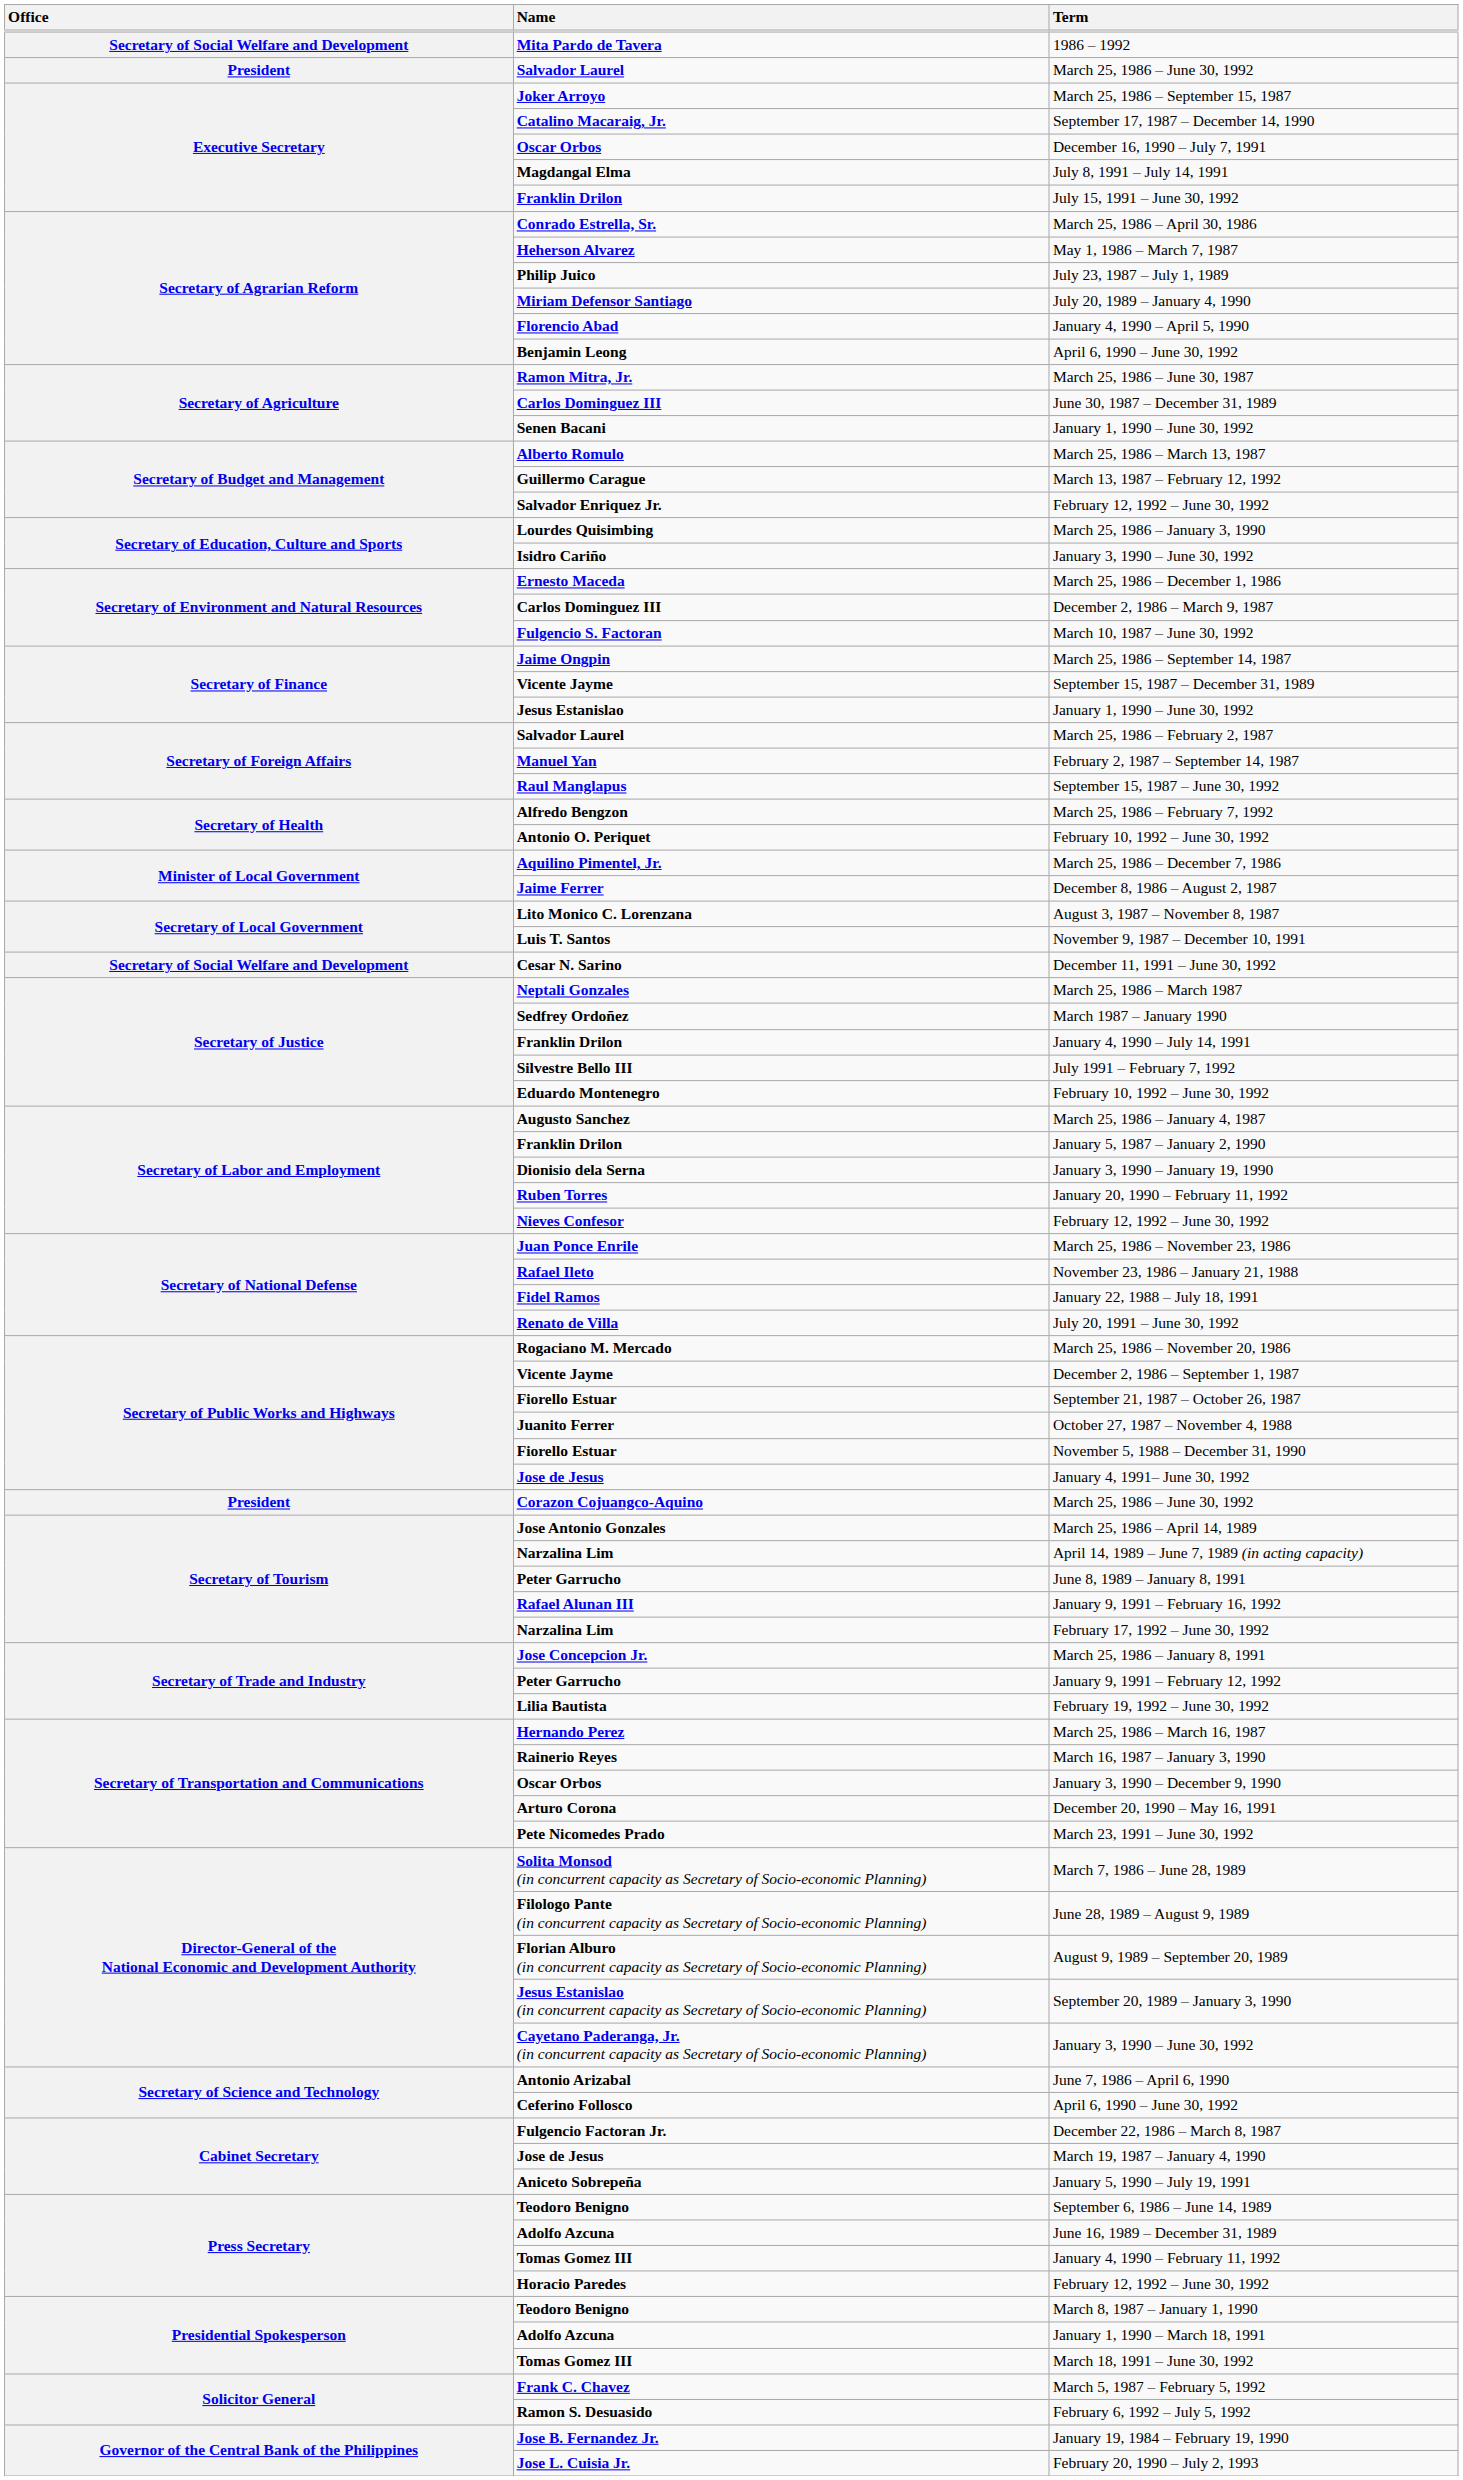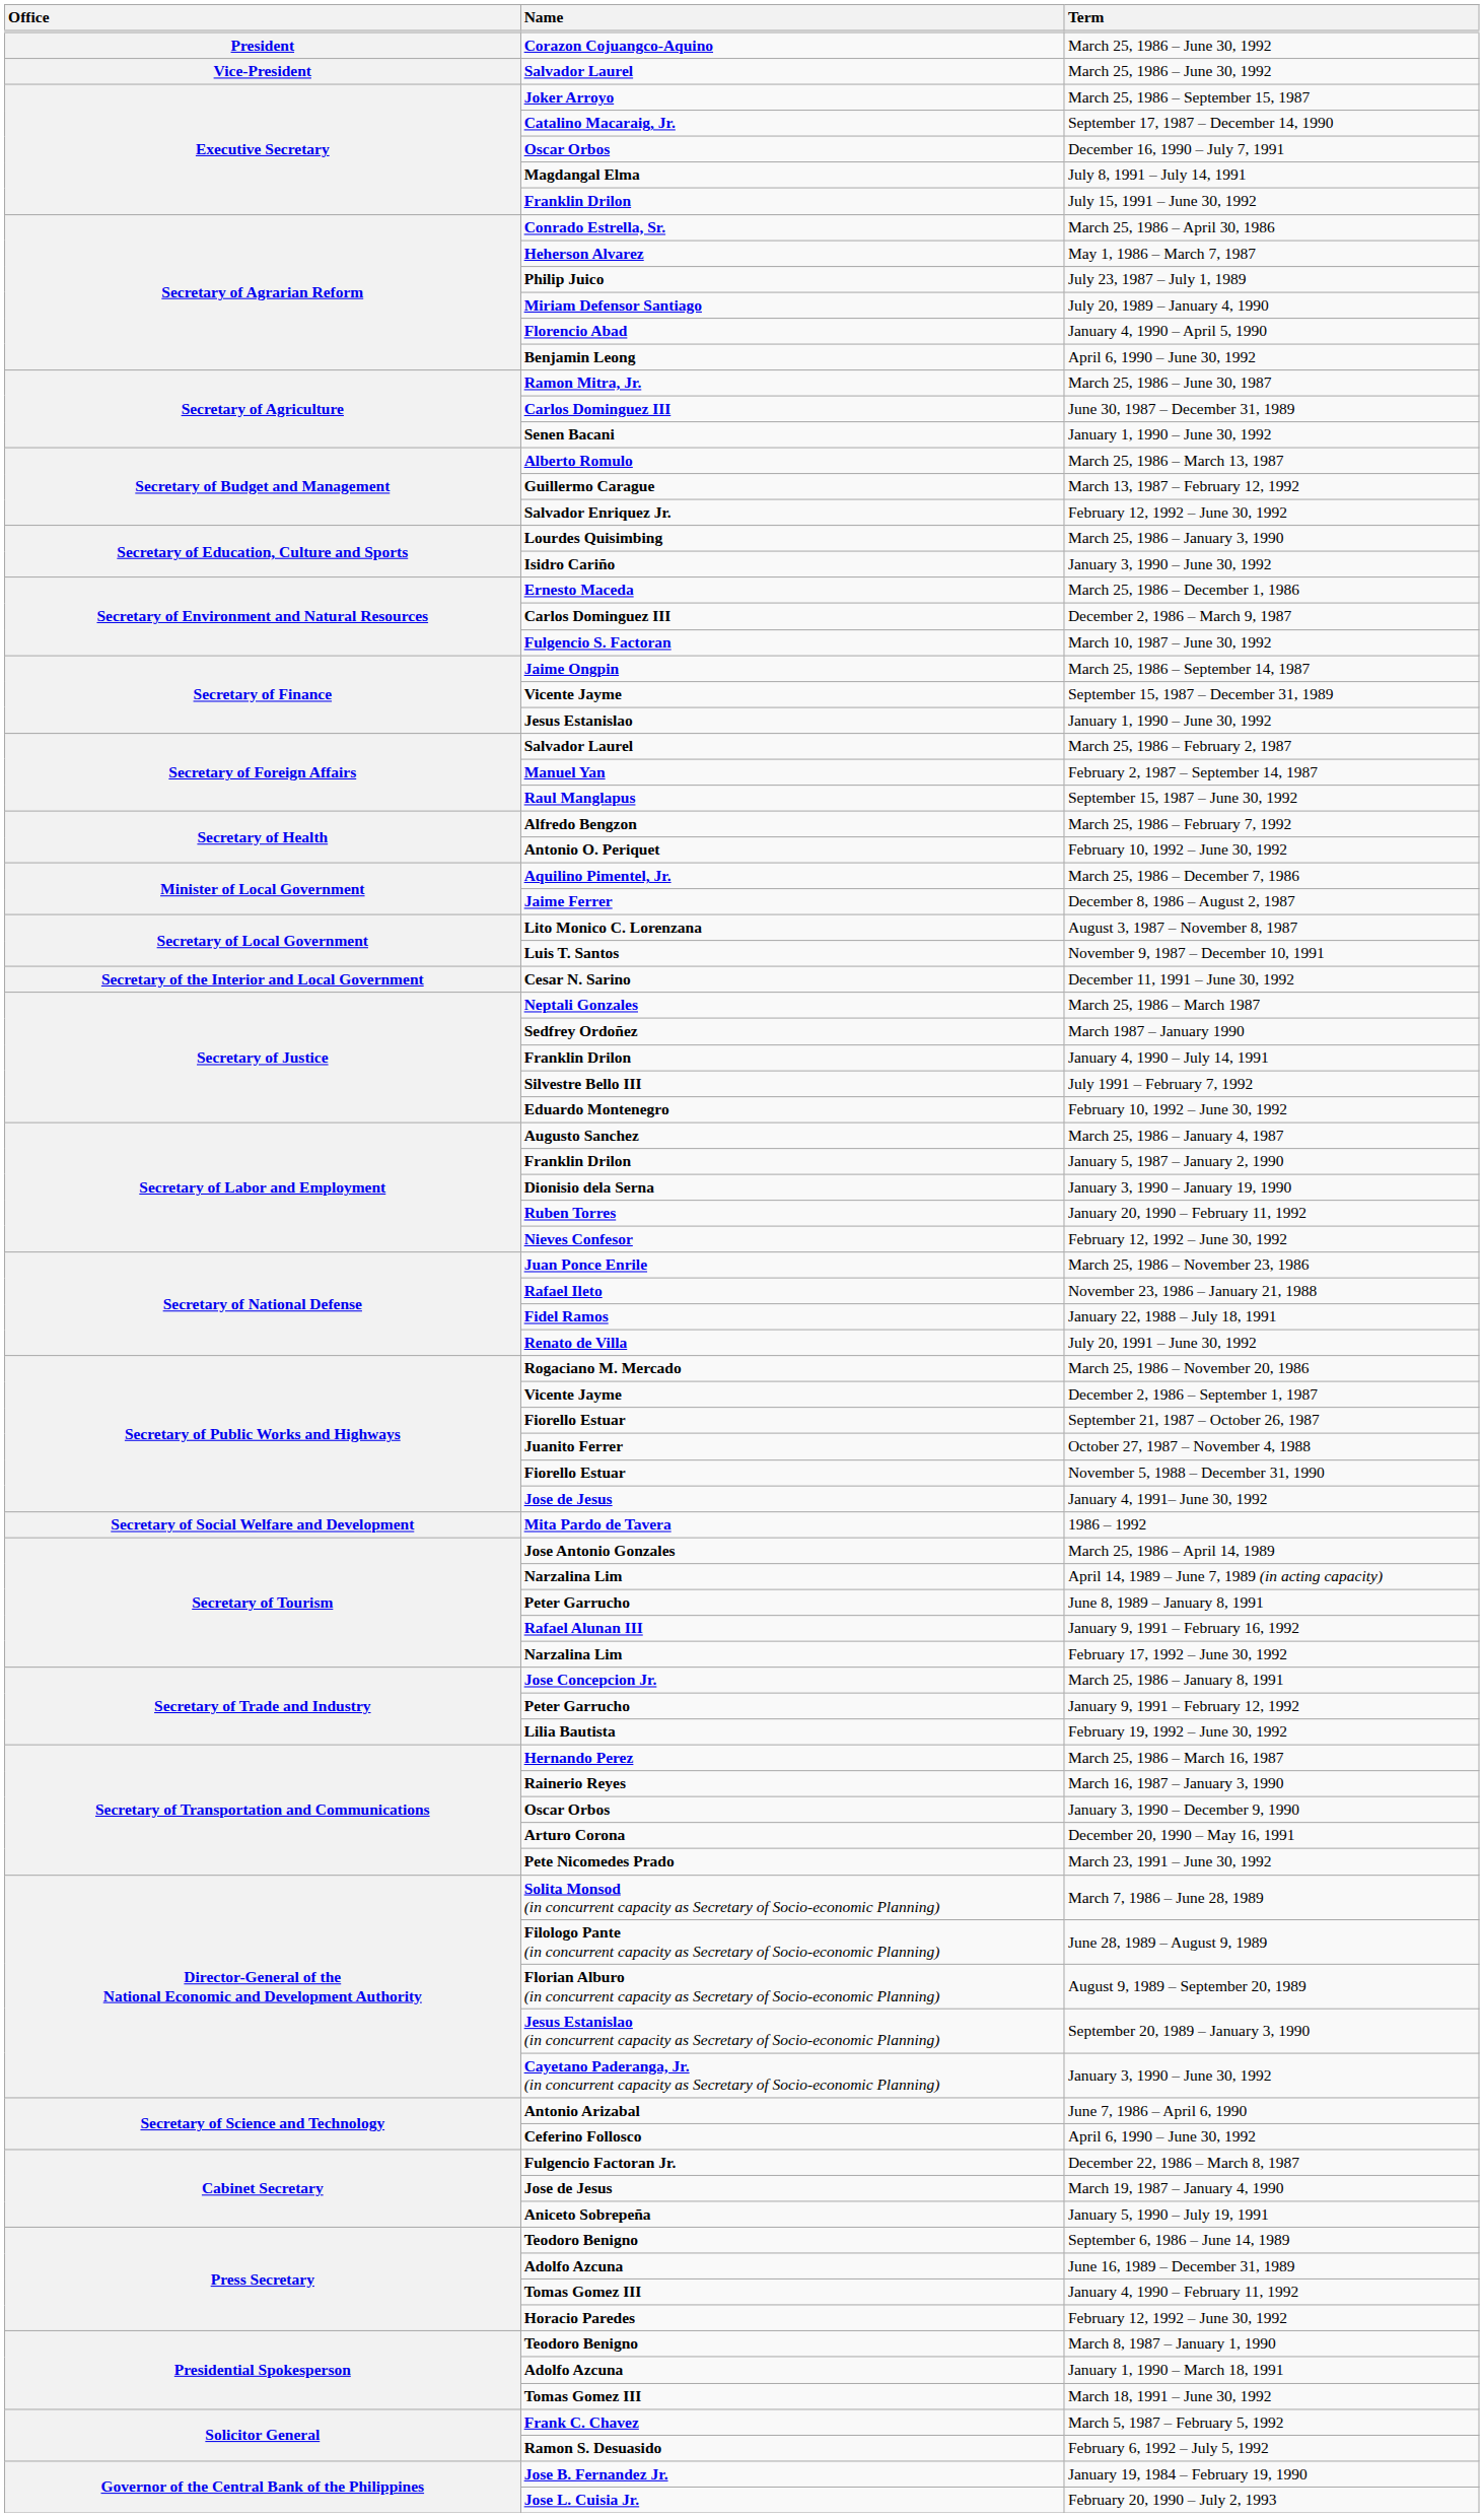rows swapped: Corazon Cojuangco-Aquino / March 25, 1986 – June 30, 1992 <-> 1986 – 1992
Salvador Laurel / March 25, 1986 – June 30, 1992 | Office: President -> Vice-President
December 11, 1991 – June 30, 1992 | Office: Secretary of Social Welfare and Development -> Secretary of the Interior and Local Government
